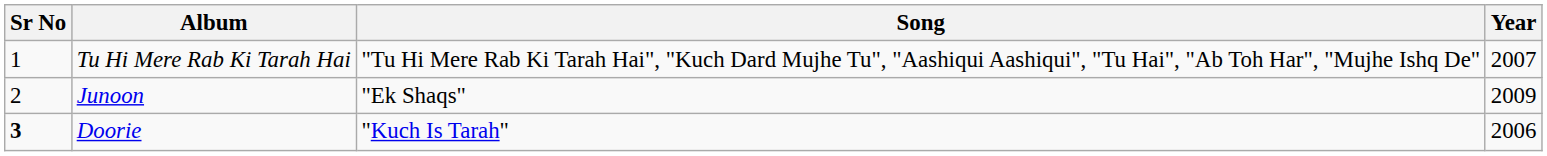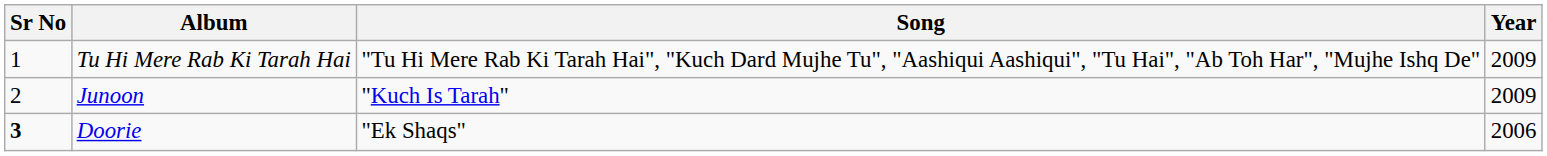Tu Hi Mere Rab Ki Tarah Hai | Year: 2007 -> 2009
Junoon | Song: "Ek Shaqs" -> "Kuch Is Tarah"
Doorie | Song: "Kuch Is Tarah" -> "Ek Shaqs"
